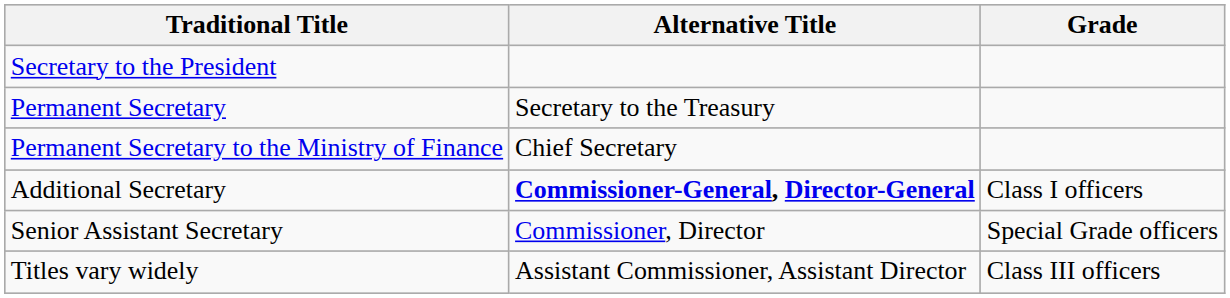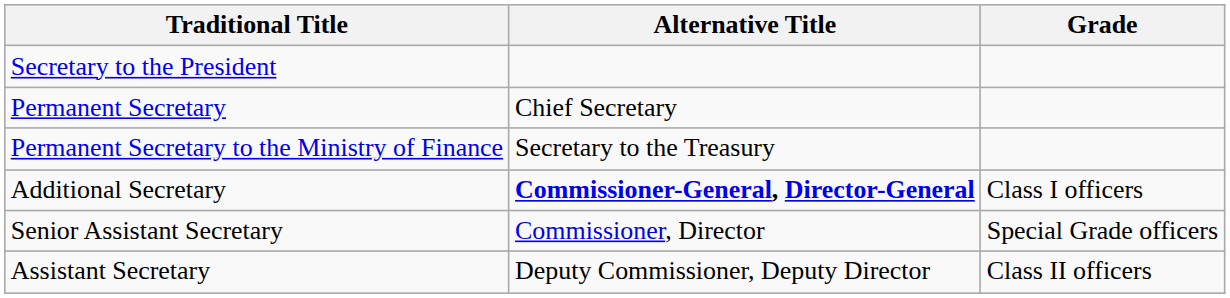Permanent Secretary | Alternative Title: Secretary to the Treasury -> Chief Secretary
Permanent Secretary to the Ministry of Finance | Alternative Title: Chief Secretary -> Secretary to the Treasury
+ row: Assistant Secretary | Deputy Commissioner, Deputy Director | Class II officers
- row: Titles vary widely | Assistant Commissioner, Assistant Director | Class III officers
